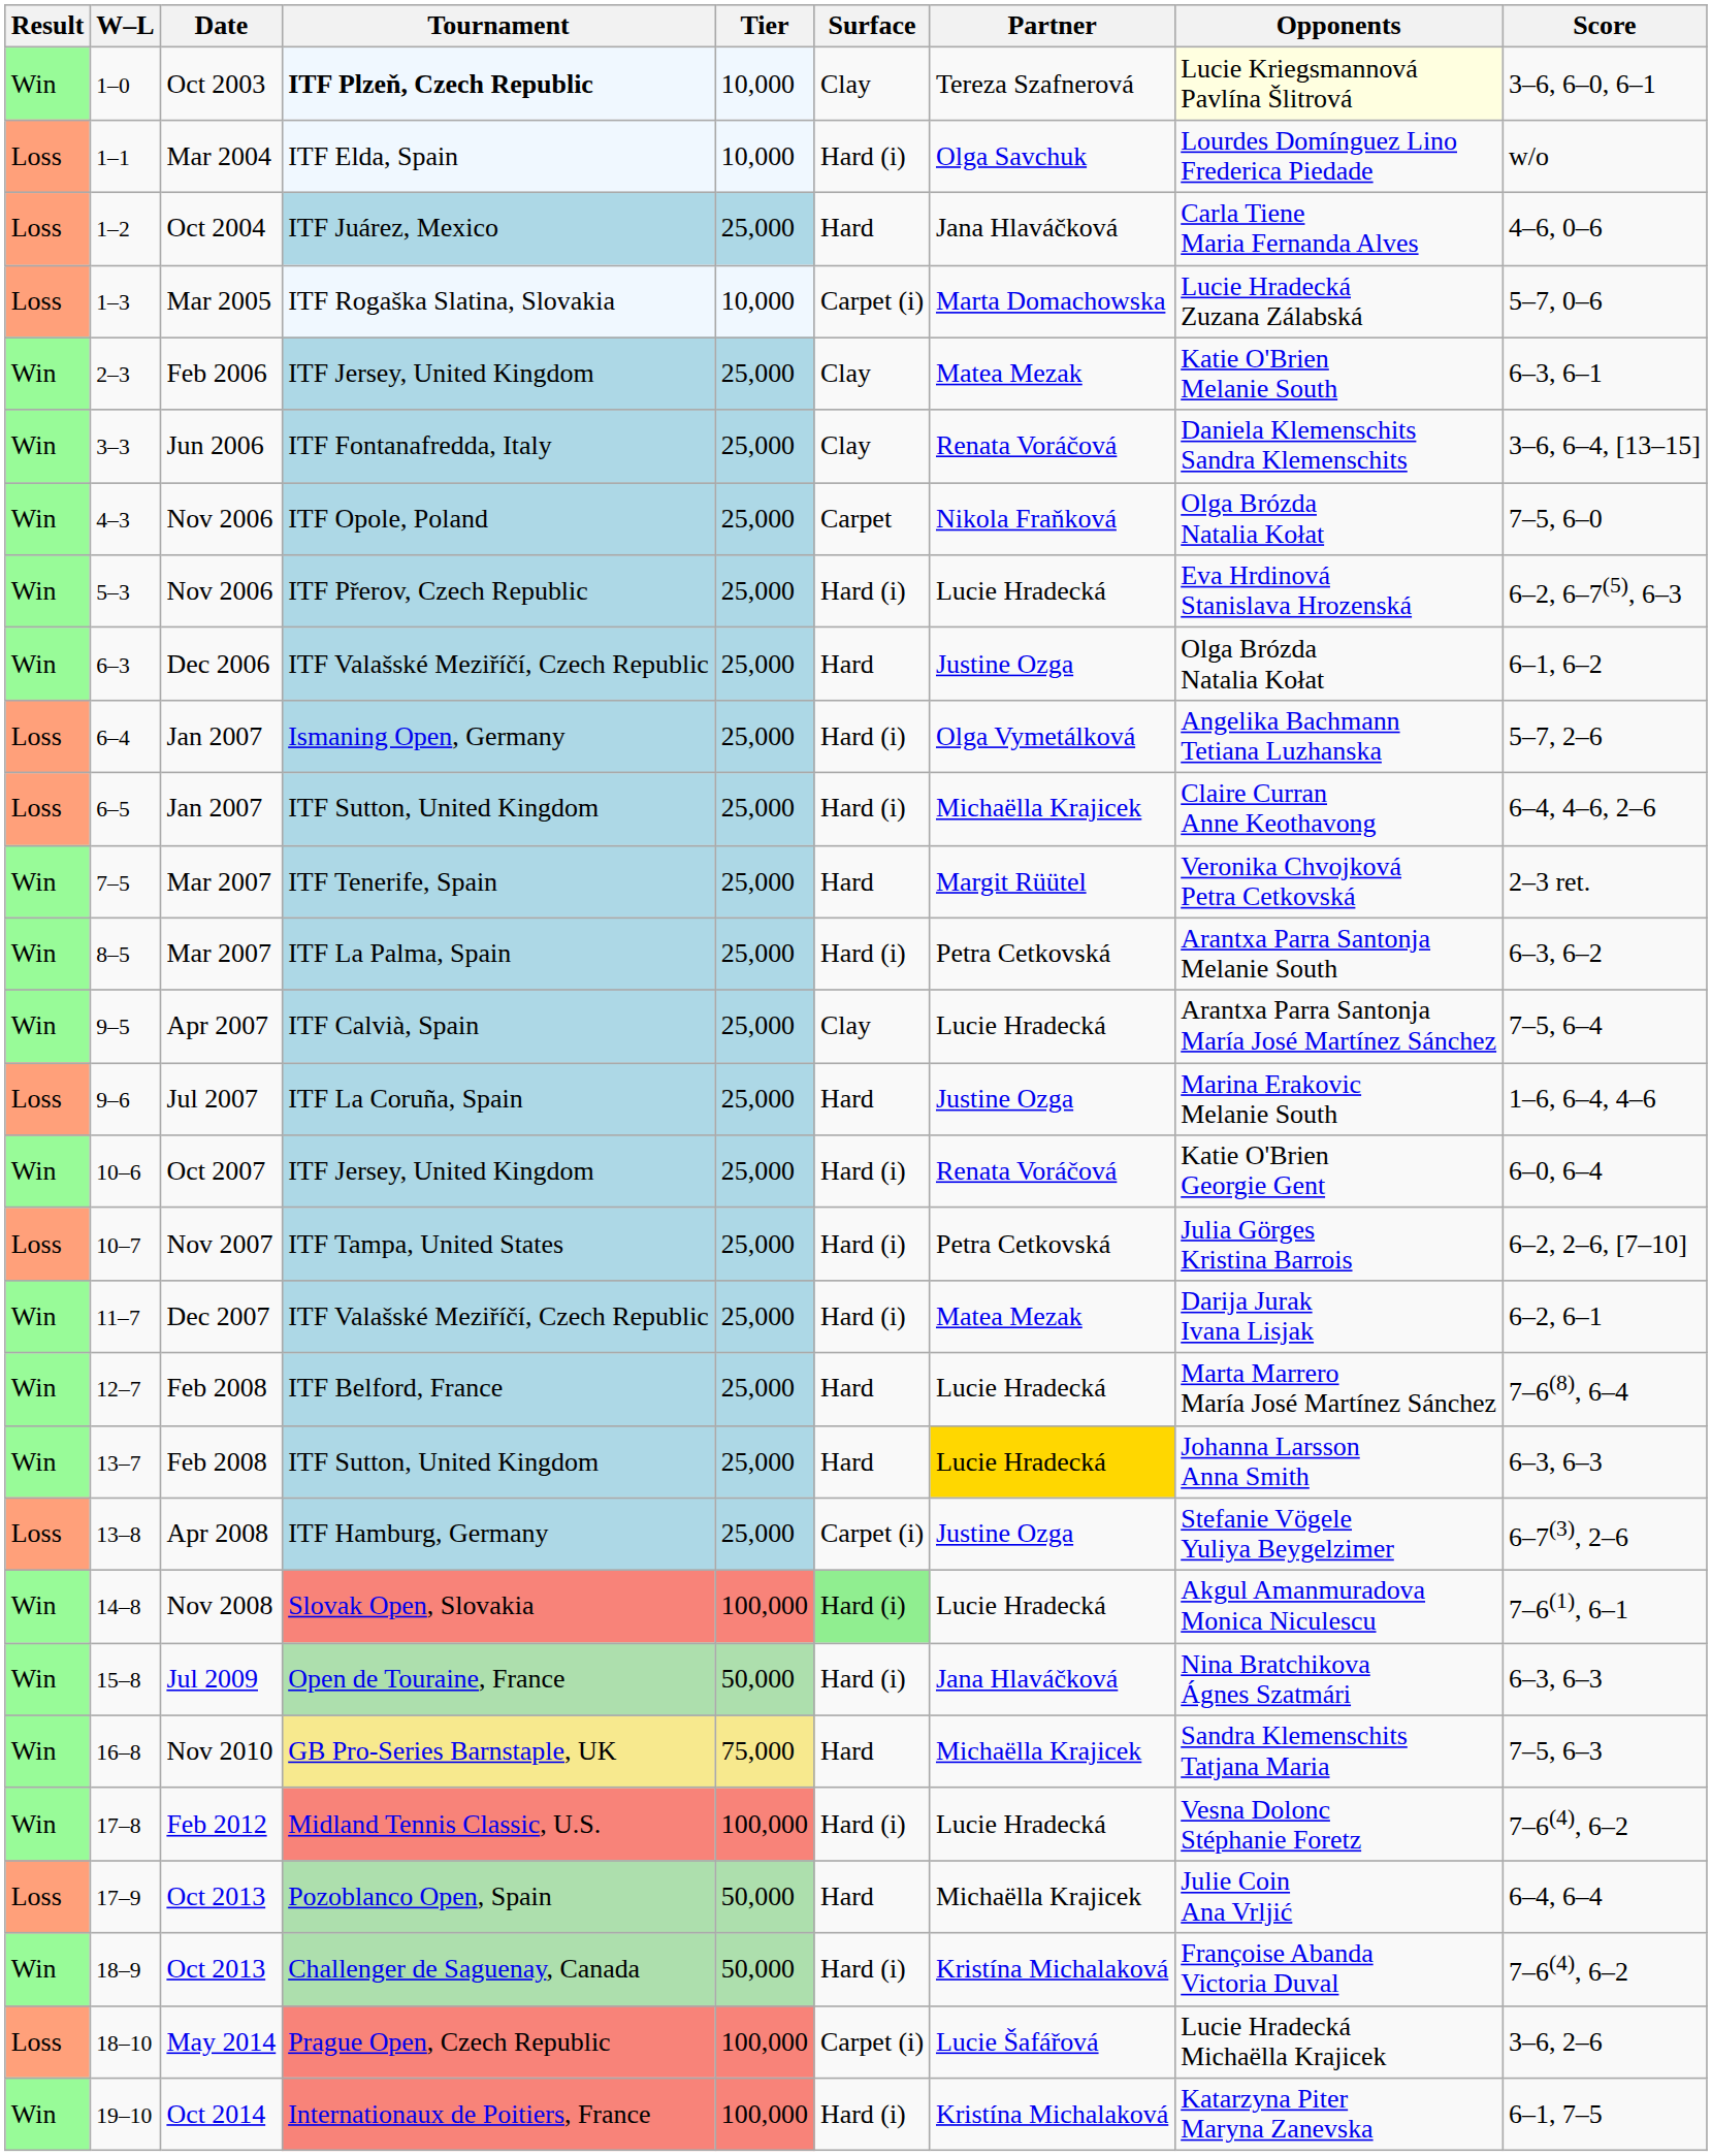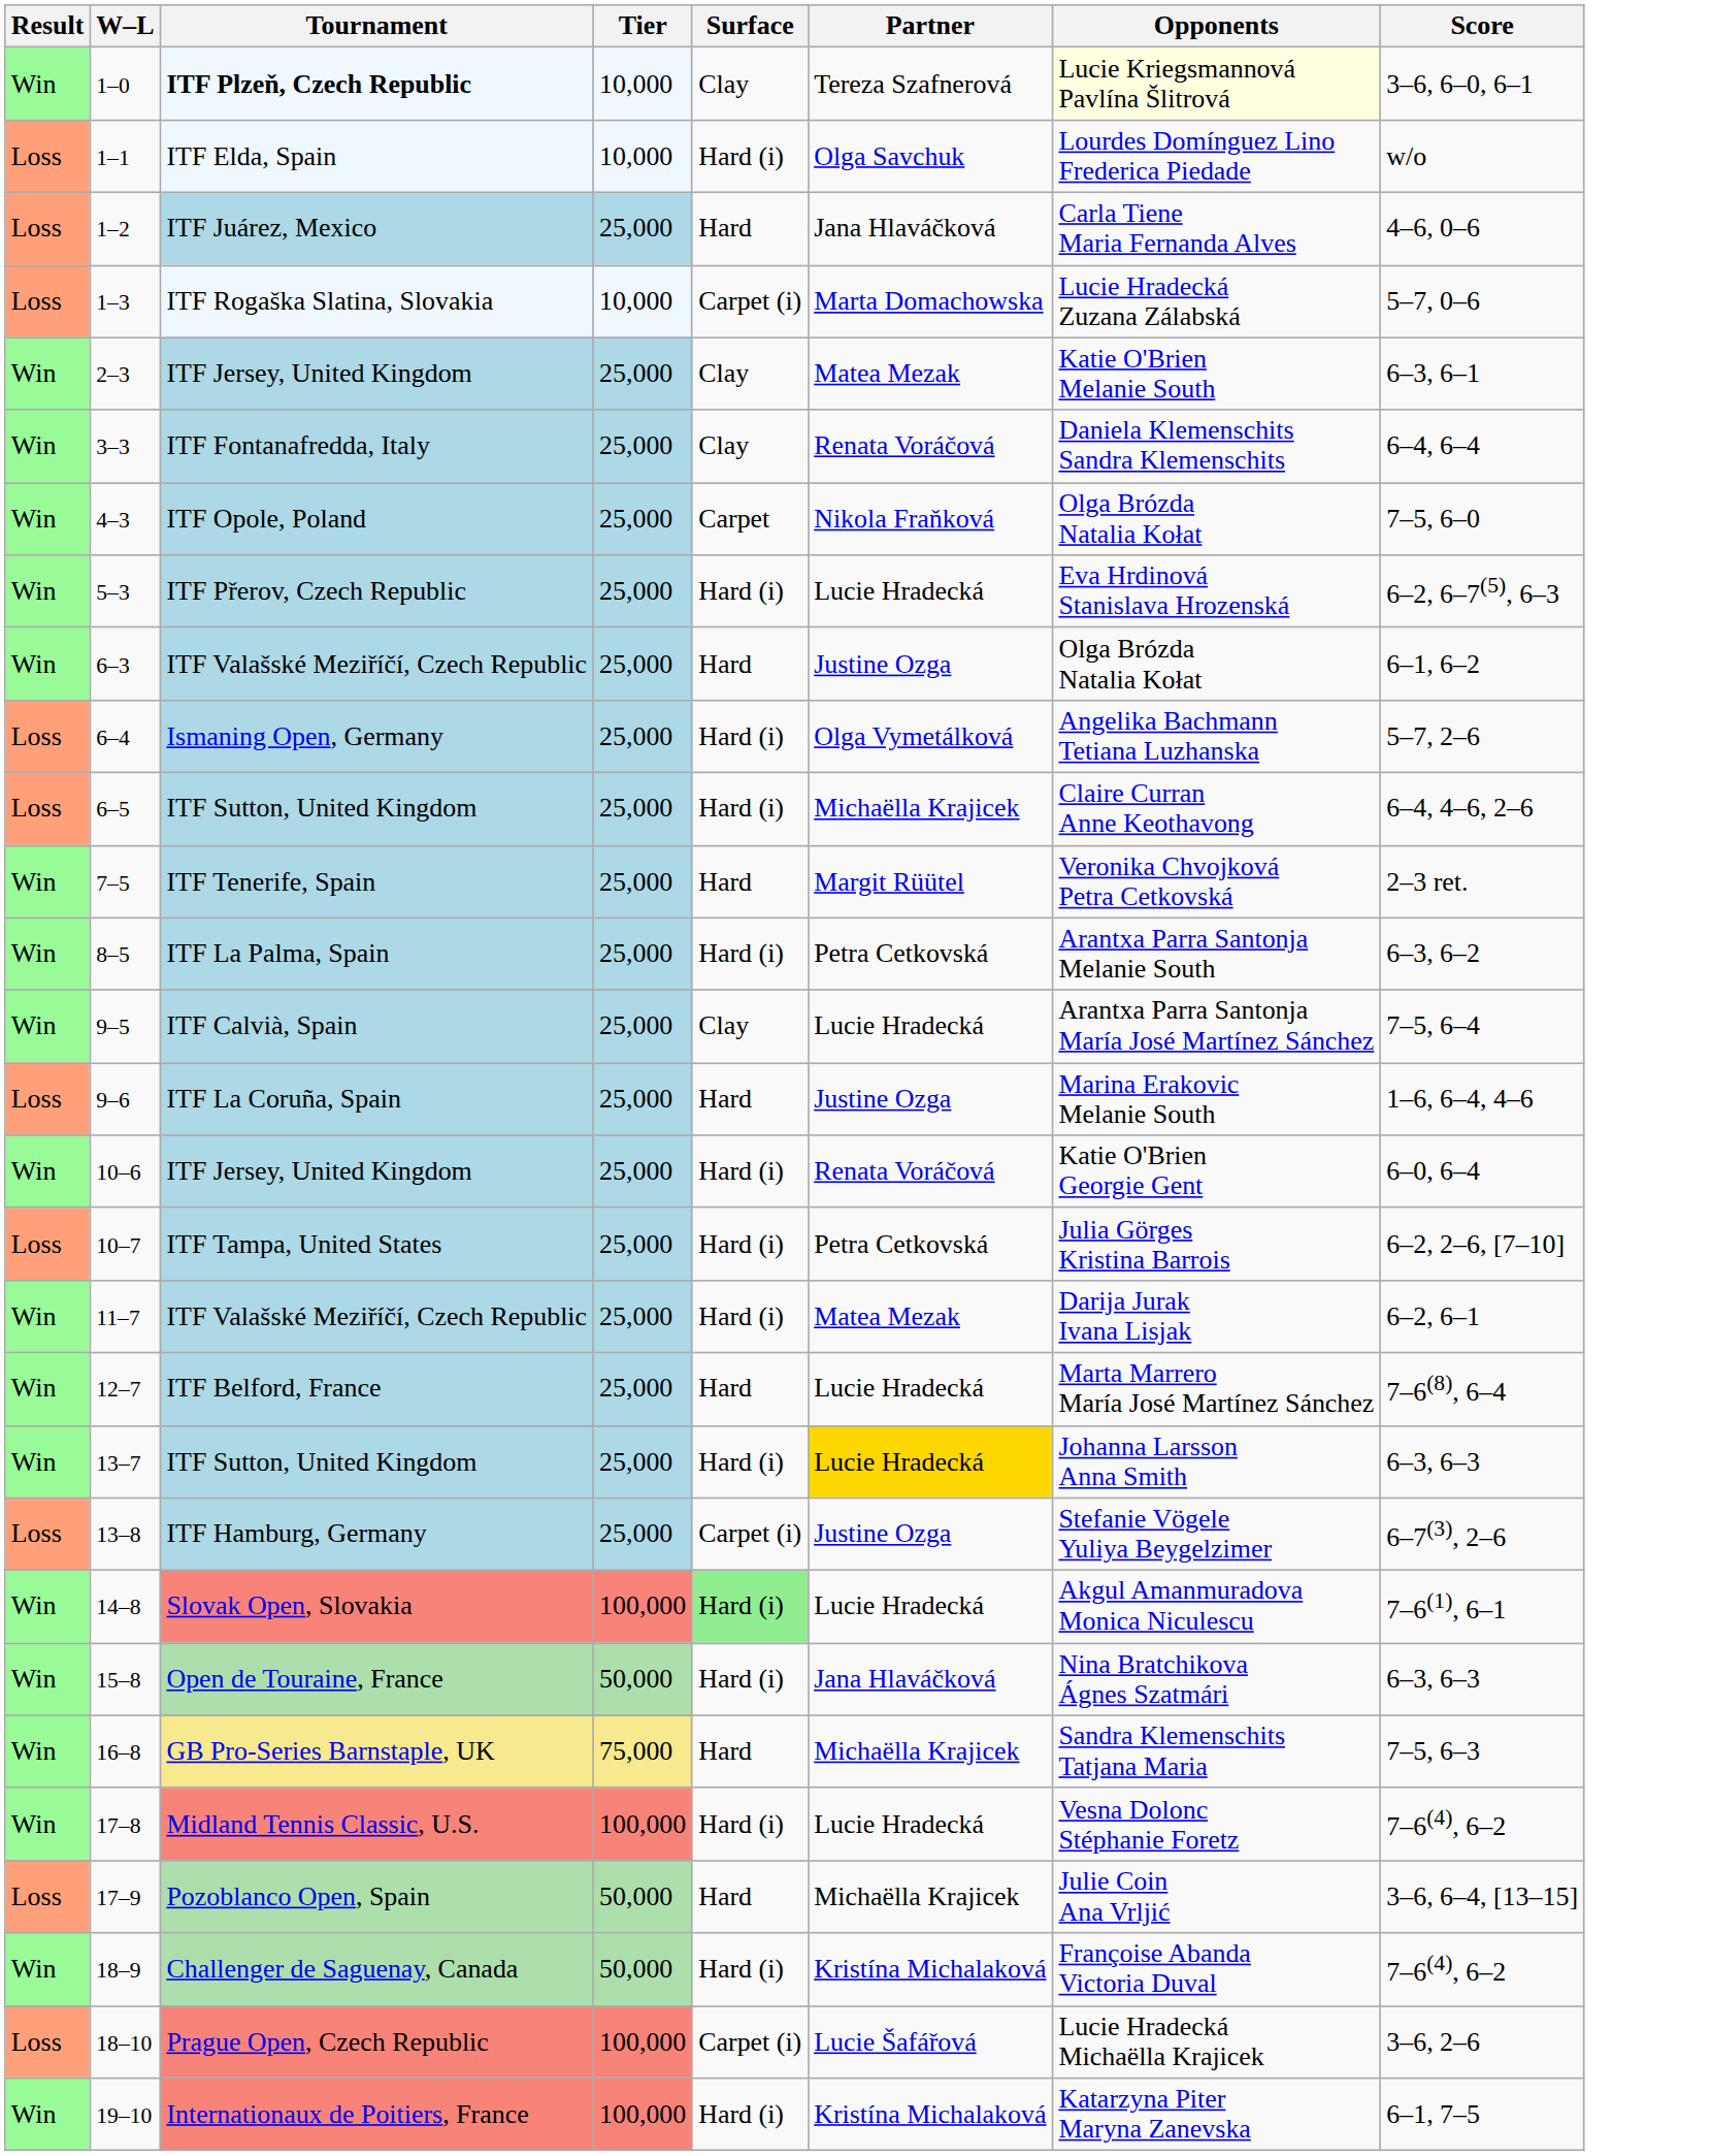- column: Date | Oct 2003 | Mar 2004 | Oct 2004 | Mar 2005 | Feb 2006 | Jun 2006 | Nov 2006 | Nov 2006 | Dec 2006 | Jan 2007 | Jan 2007 | Mar 2007 | Mar 2007 | Apr 2007 | Jul 2007 | Oct 2007 | Nov 2007 | Dec 2007 | Feb 2008 | Feb 2008 | Apr 2008 | Nov 2008 | Jul 2009 | Nov 2010 | Feb 2012 | Oct 2013 | Oct 2013 | May 2014 | Oct 2014
3–3 | Score: 3–6, 6–4, [13–15] -> 6–4, 6–4
13–7 | Surface: Hard -> Hard (i)
17–9 | Score: 6–4, 6–4 -> 3–6, 6–4, [13–15]
